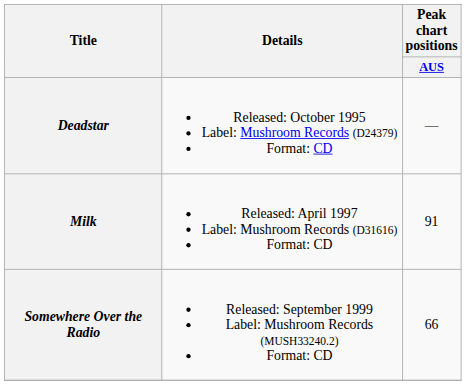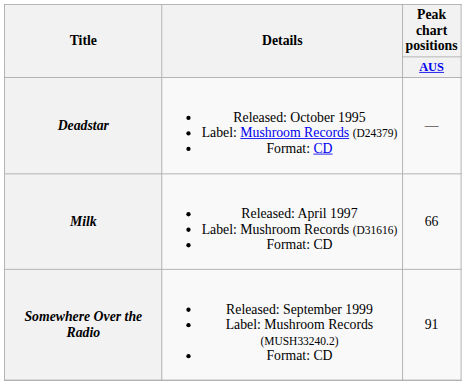Milk | Peak chart positions / AUS: 91 -> 66
Somewhere Over the Radio | Peak chart positions / AUS: 66 -> 91
